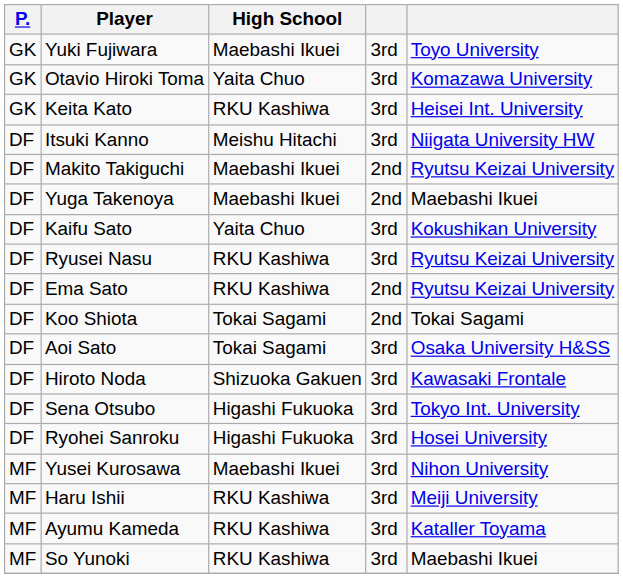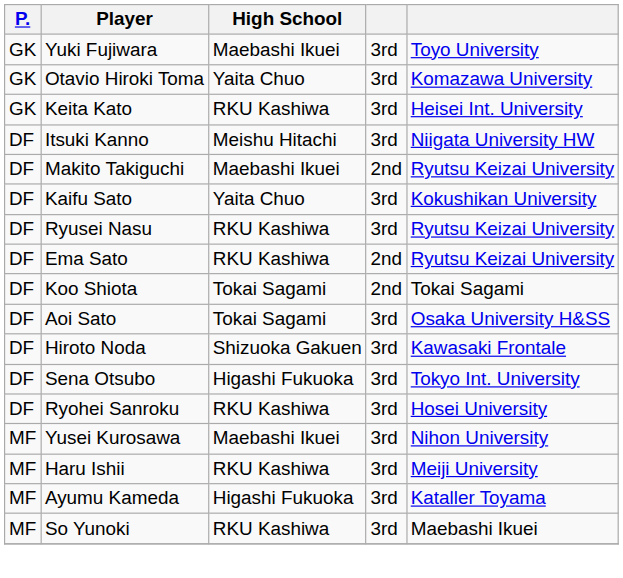- row: DF | Yuga Takenoya | Maebashi Ikuei | 2nd | Maebashi Ikuei
Ryohei Sanroku | High School: Higashi Fukuoka -> RKU Kashiwa
Ayumu Kameda | High School: RKU Kashiwa -> Higashi Fukuoka
